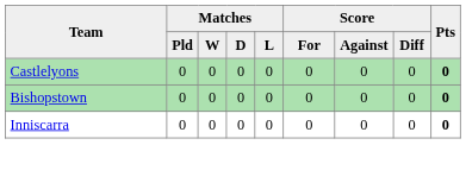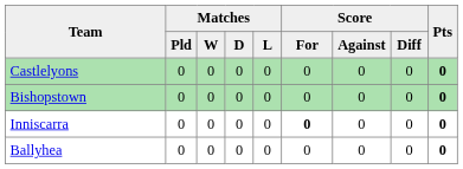Inniscarra | Score / For: normal -> bold
+ row: Ballyhea | 0 | 0 | 0 | 0 | 0 | 0 | 0 | 0
